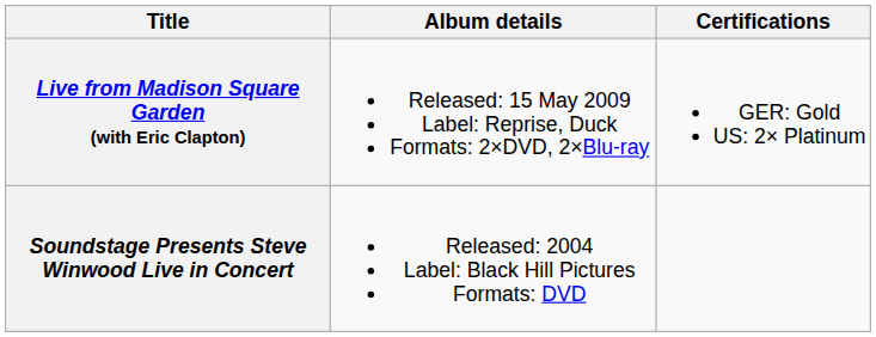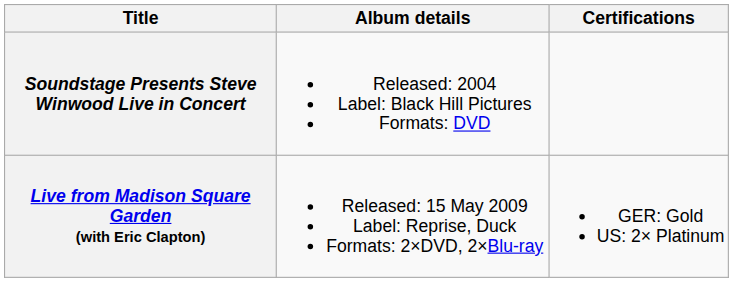rows swapped: Soundstage Presents Steve Winwood Live in Concert <-> Live from Madison Square Garden (with Eric Clapton)
